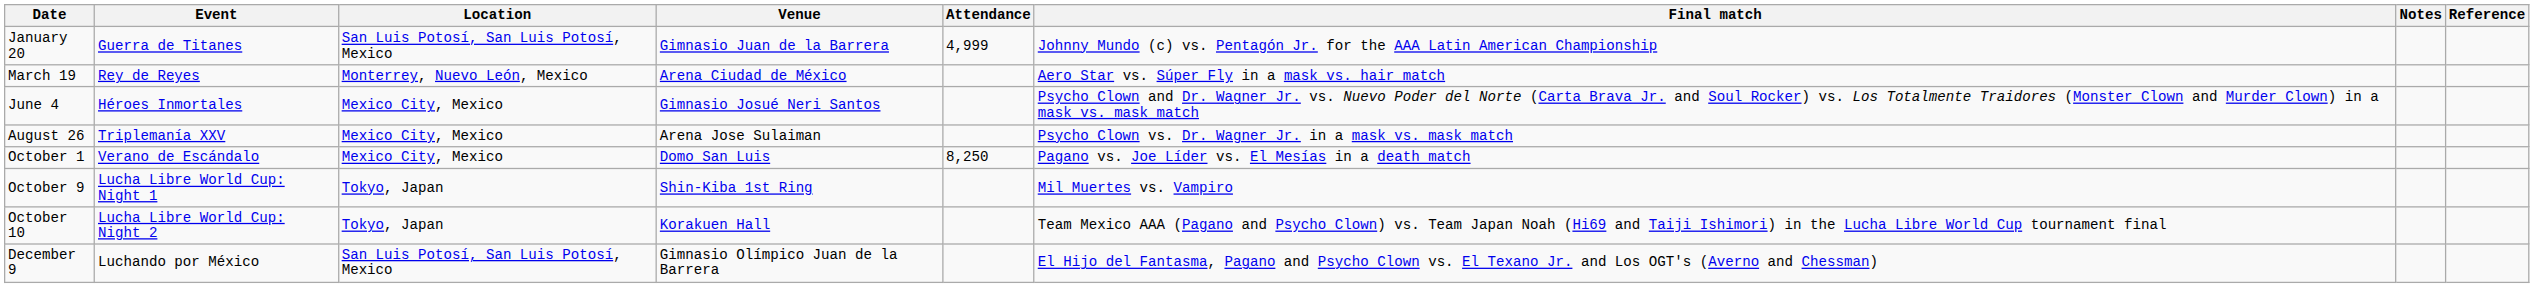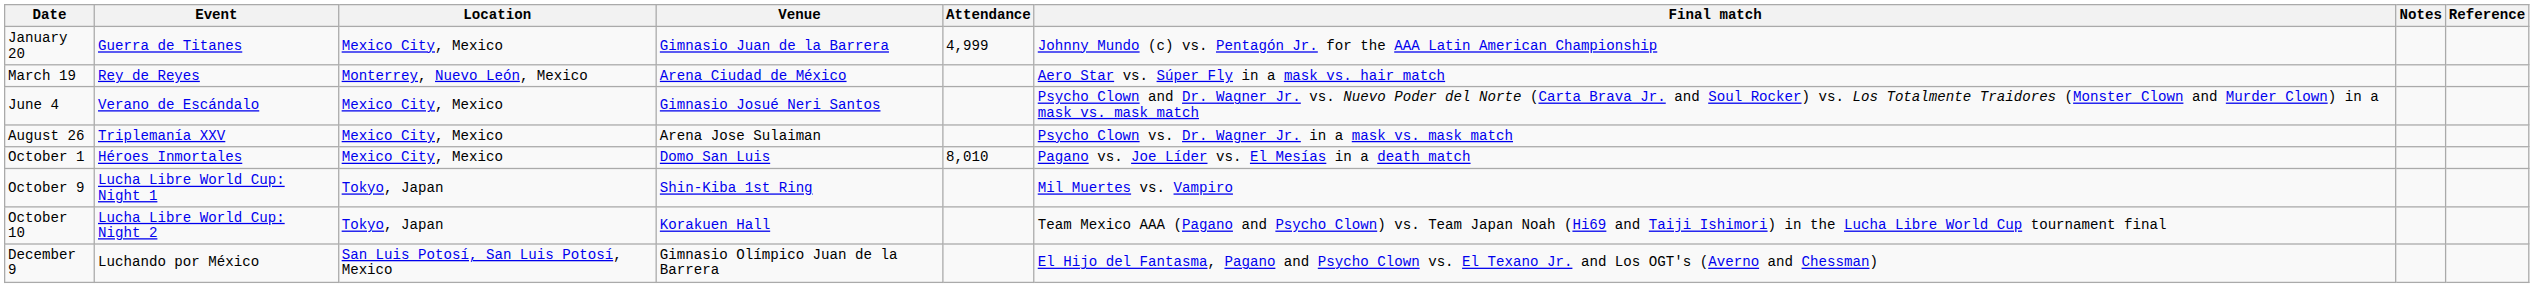January 20 | Location: San Luis Potosí, San Luis Potosí, Mexico -> Mexico City, Mexico
June 4 | Event: Héroes Inmortales -> Verano de Escándalo
October 1 | Event: Verano de Escándalo -> Héroes Inmortales
October 1 | Attendance: 8,250 -> 8,010
